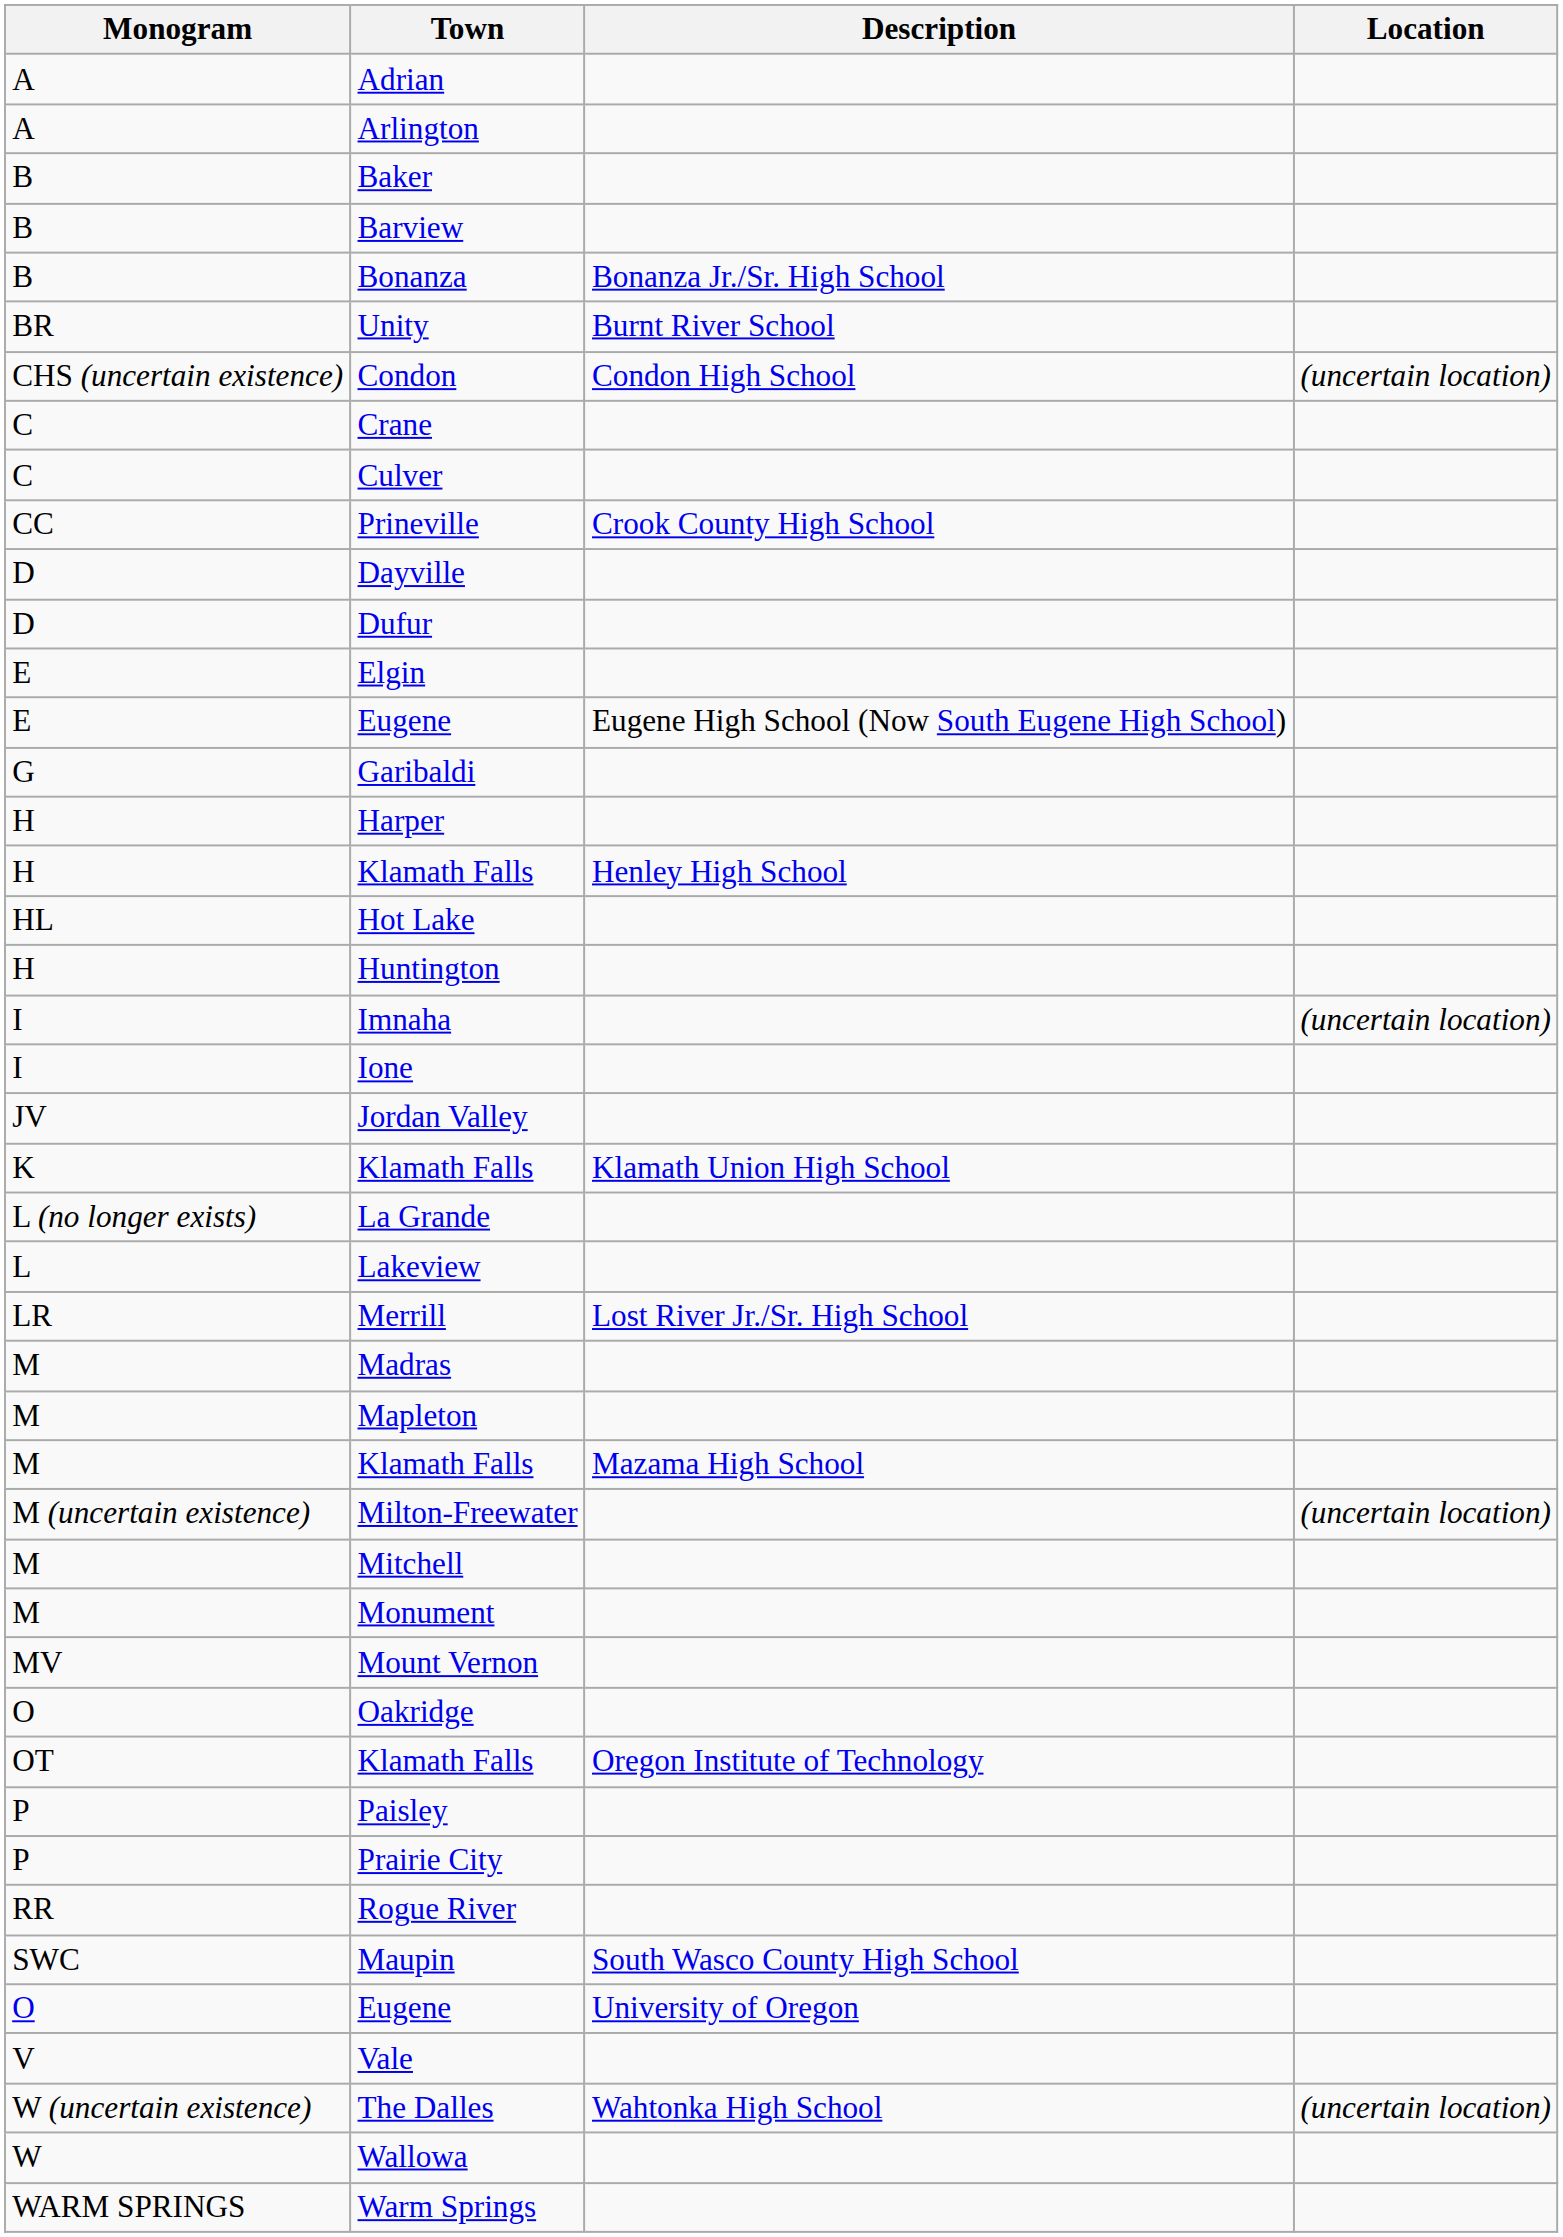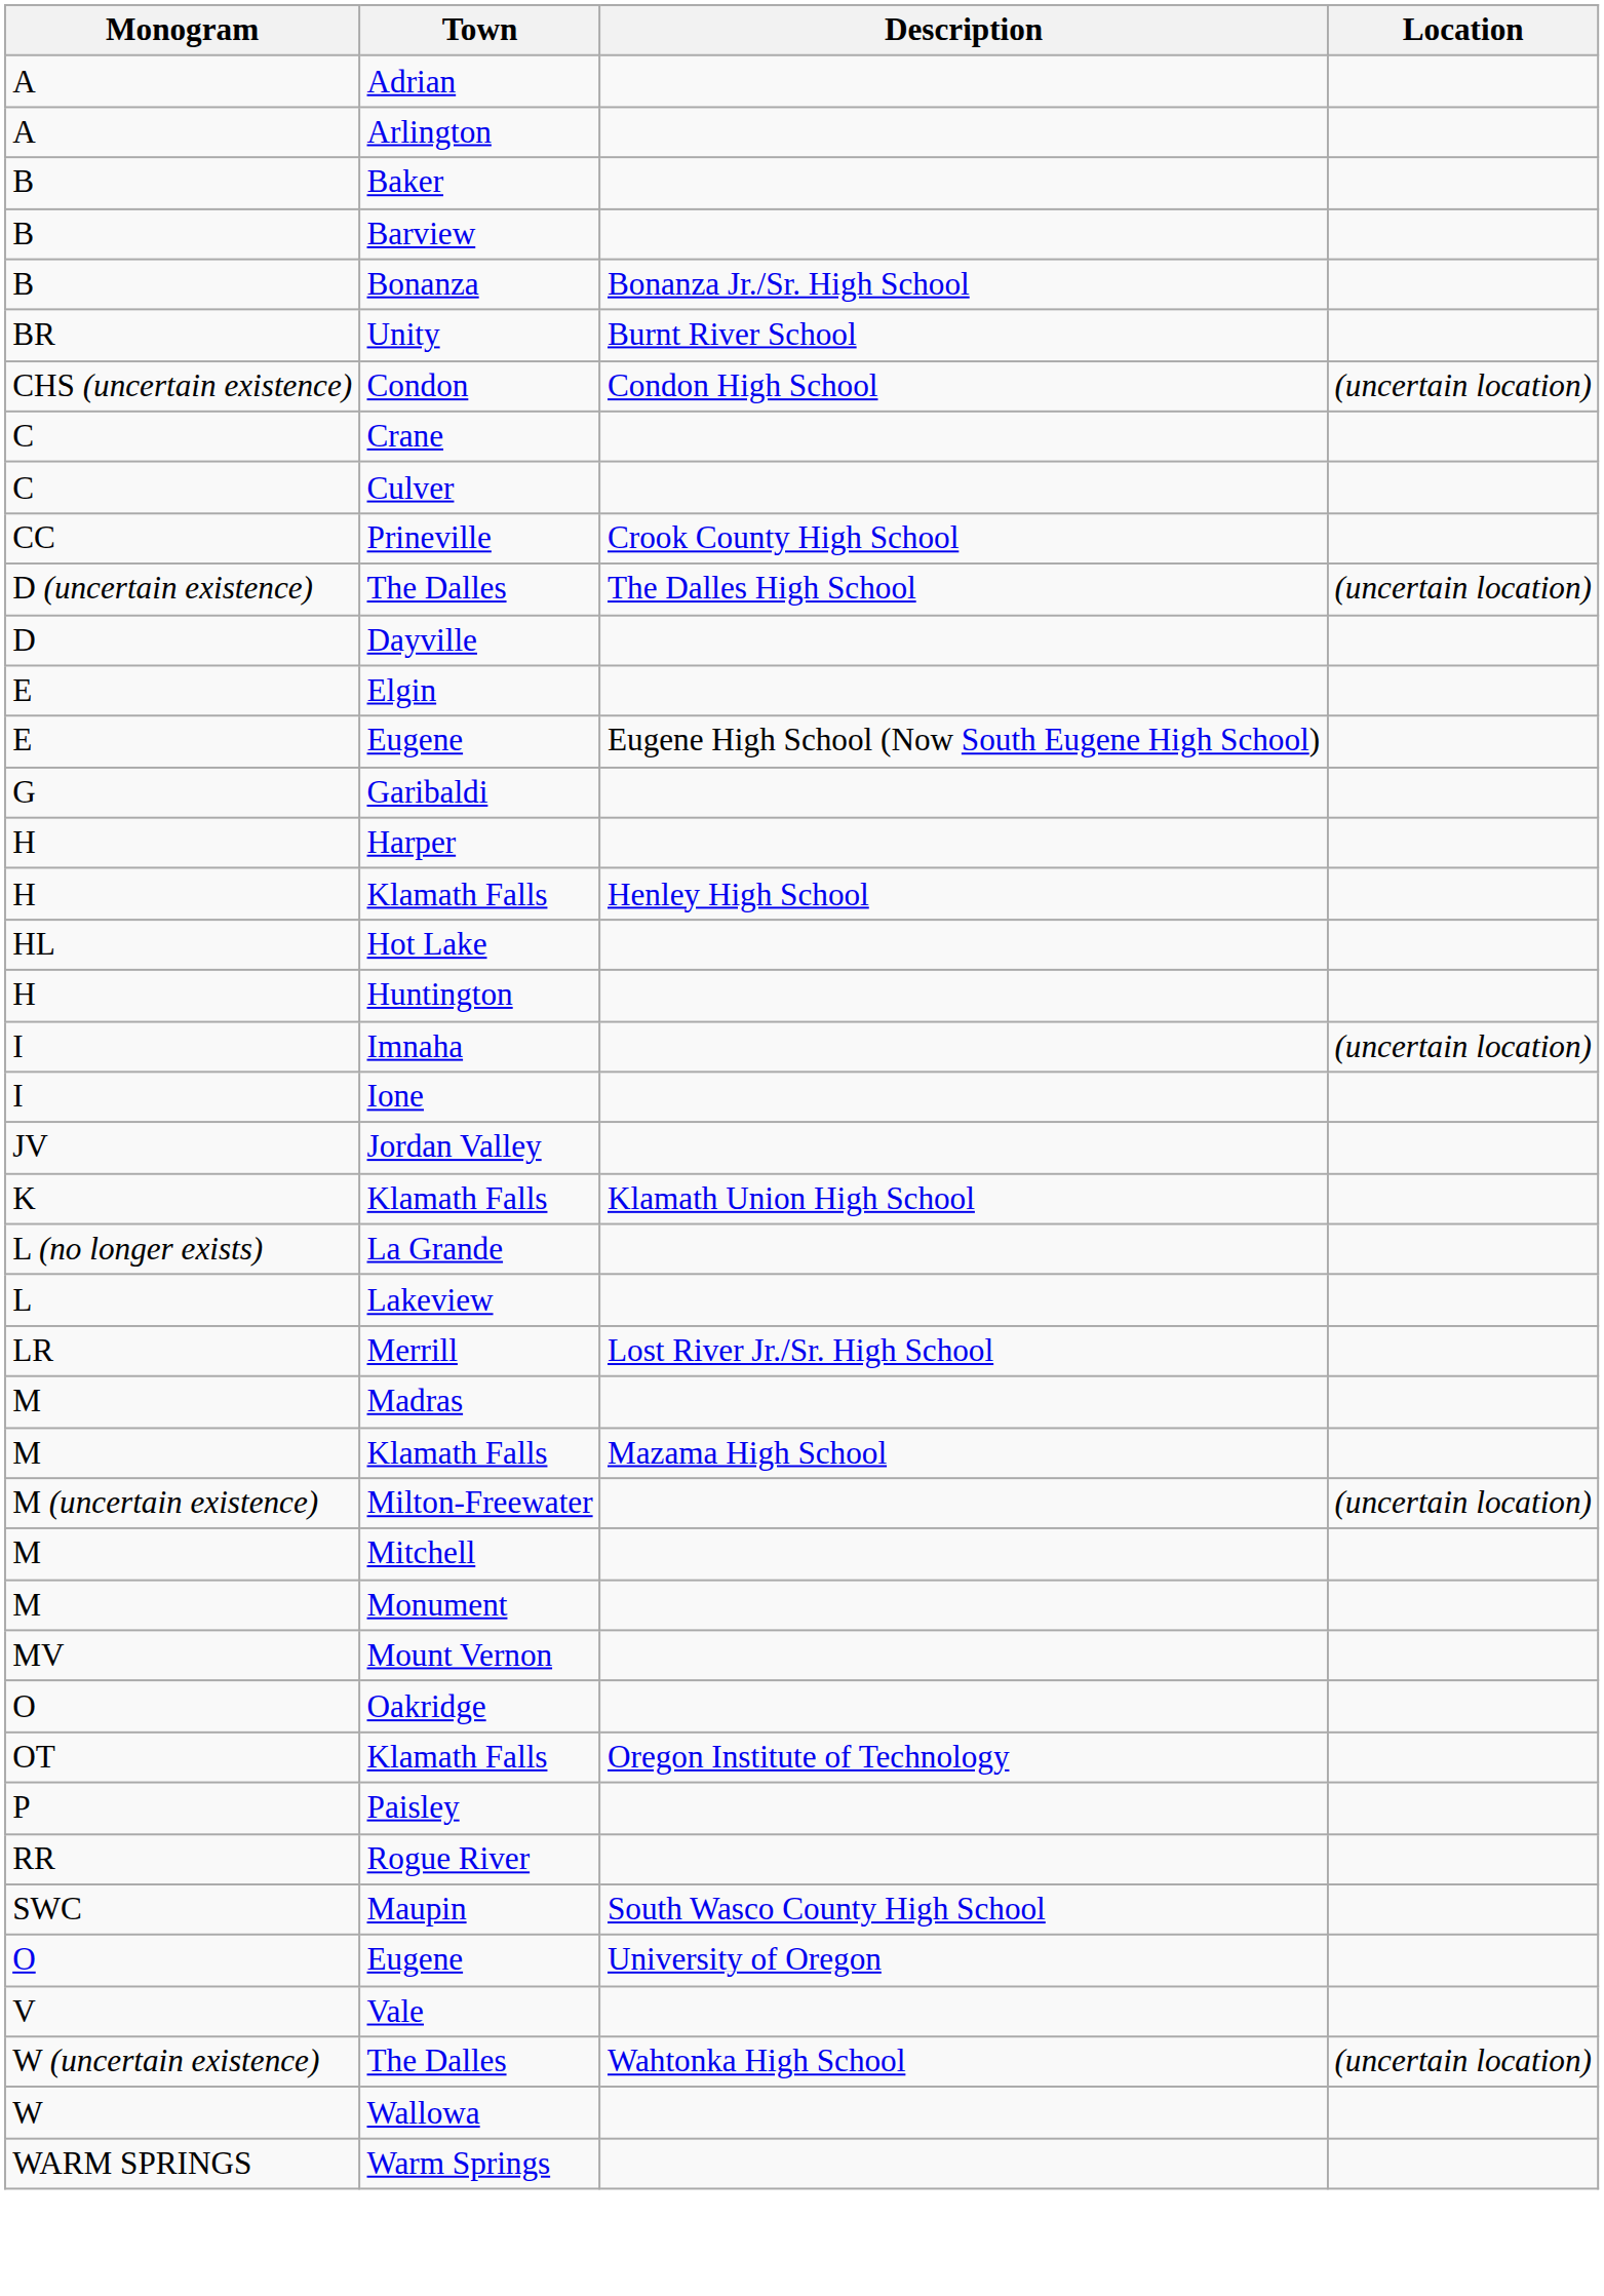+ row: D (uncertain existence) | The Dalles | The Dalles High School | (uncertain location)
- row: D | Dufur
- row: M | Mapleton
- row: P | Prairie City
